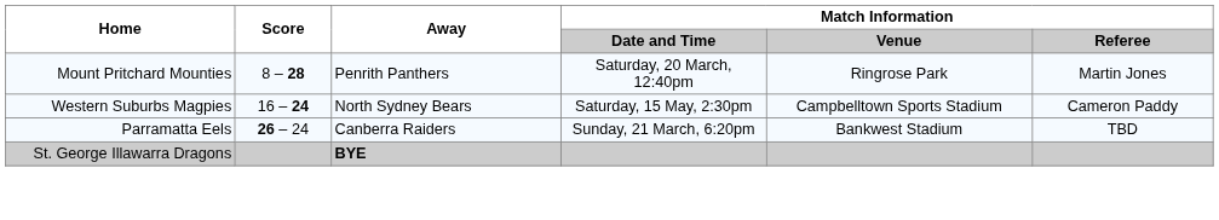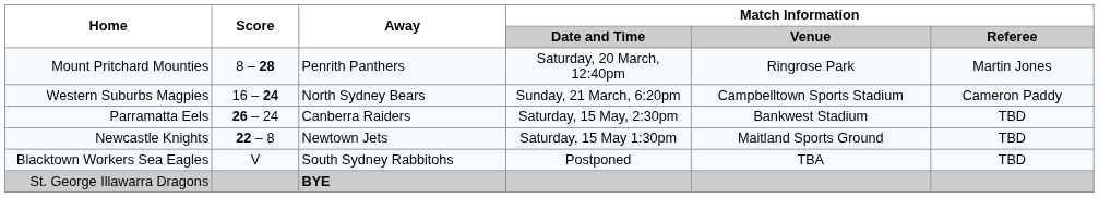Western Suburbs Magpies | Match Information / Date and Time: Saturday, 15 May, 2:30pm -> Sunday, 21 March, 6:20pm
Parramatta Eels | Match Information / Date and Time: Sunday, 21 March, 6:20pm -> Saturday, 15 May, 2:30pm
+ row: Newcastle Knights | 22 – 8 | Newtown Jets | Saturday, 15 May 1:30pm | Maitland Sports Ground | TBD
+ row: Blacktown Workers Sea Eagles | V | South Sydney Rabbitohs | Postponed | TBA | TBD
